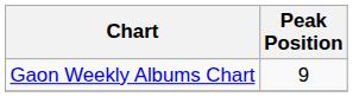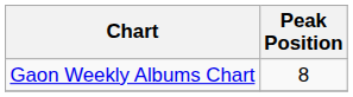Gaon Weekly Albums Chart | Peak Position: 9 -> 8
